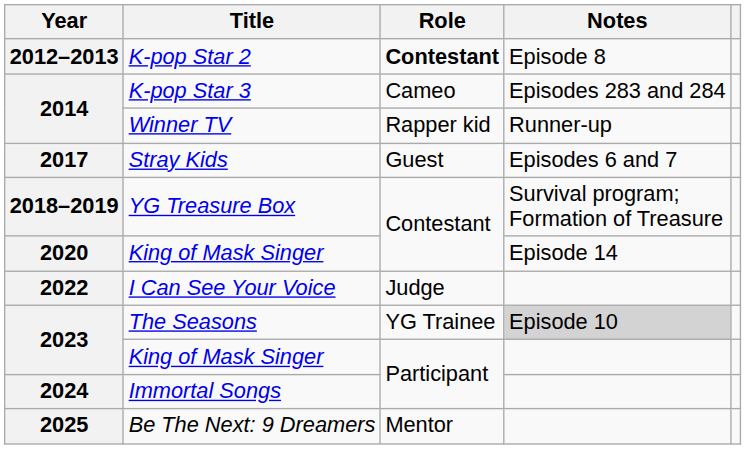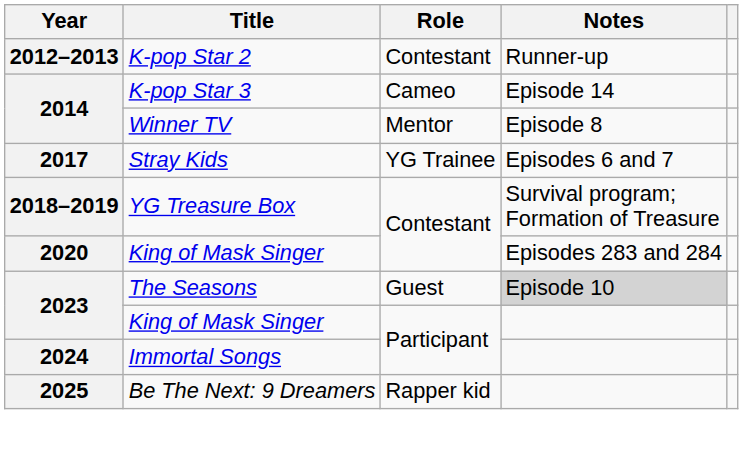K-pop Star 2 | Role: bold -> normal
K-pop Star 2 | Notes: Episode 8 -> Runner-up
K-pop Star 3 | Notes: Episodes 283 and 284 -> Episode 14
Winner TV | Role: Rapper kid -> Mentor
Winner TV | Notes: Runner-up -> Episode 8
Stray Kids | Role: Guest -> YG Trainee
2020 / King of Mask Singer | Notes: Episode 14 -> Episodes 283 and 284
- row: 2022 | I Can See Your Voice | Judge
The Seasons | Role: YG Trainee -> Guest
Be The Next: 9 Dreamers | Role: Mentor -> Rapper kid
